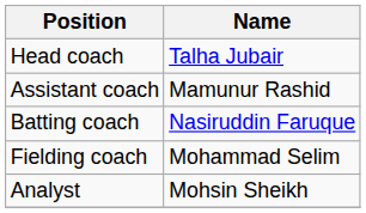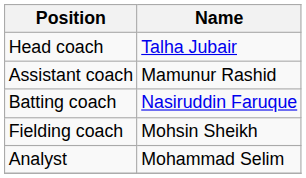Fielding coach | Name: Mohammad Selim -> Mohsin Sheikh
Analyst | Name: Mohsin Sheikh -> Mohammad Selim
